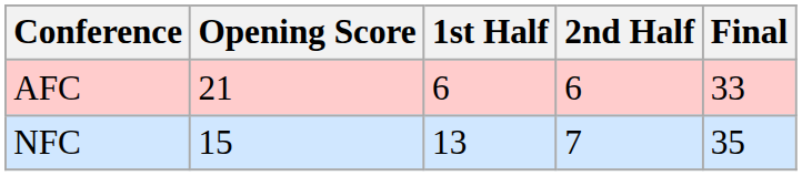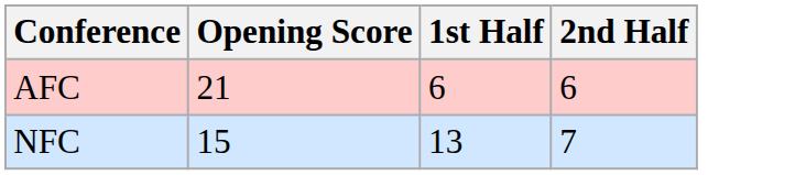- column: Final | 33 | 35
